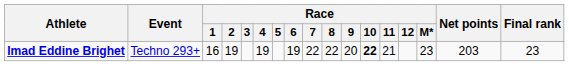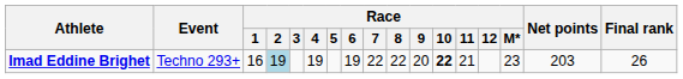Imad Eddine Brighet | Race / 2: no background -> lightblue background
Imad Eddine Brighet | Final rank: 23 -> 26
